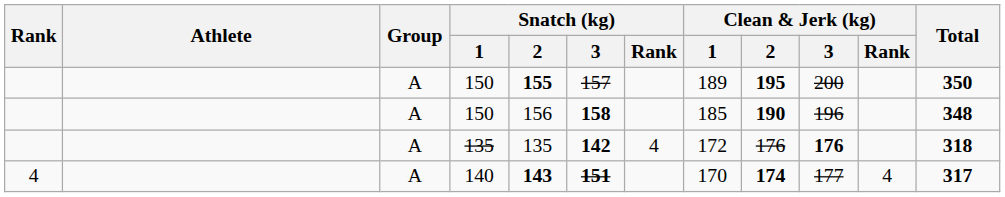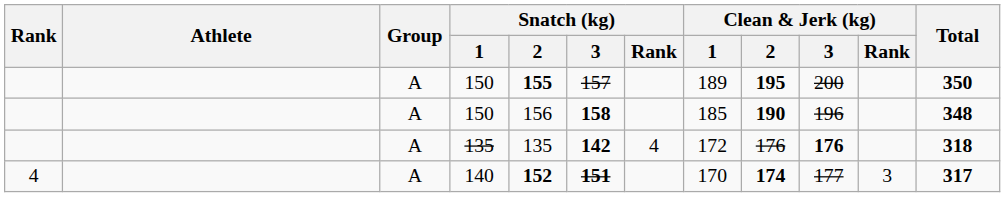140 | Snatch (kg) / 2: 143 -> 152
140 | Clean & Jerk (kg) / Rank: 4 -> 3
